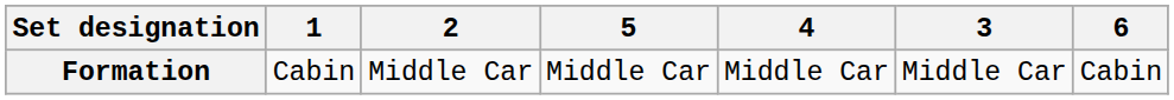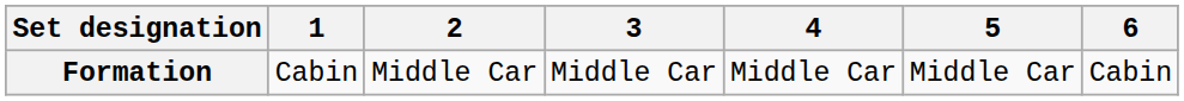columns swapped: 3 <-> 5
